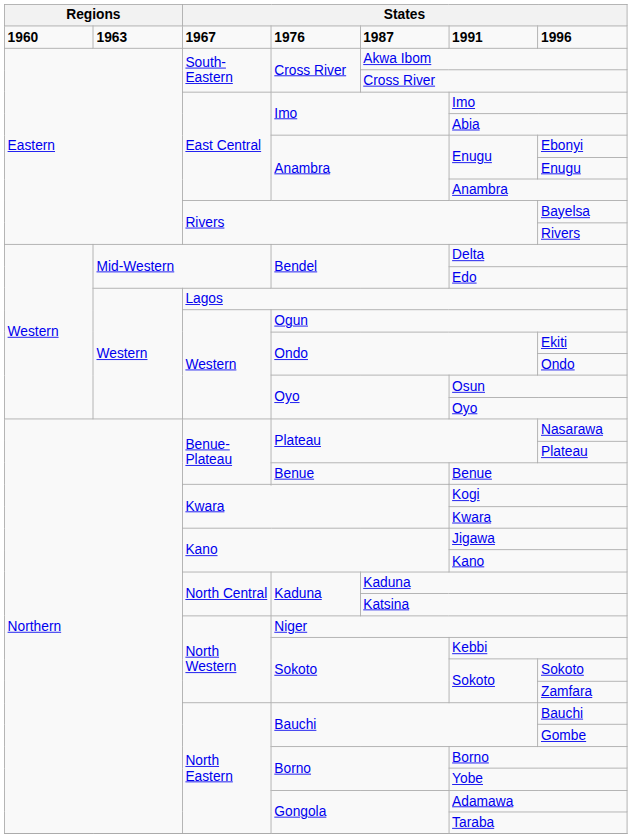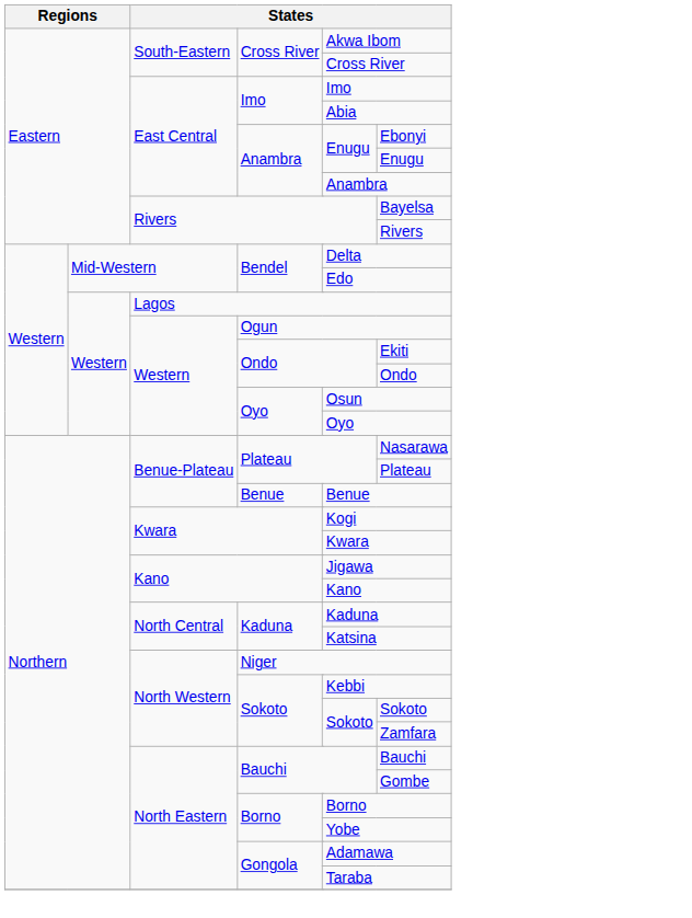- row: 1960 | 1963 | 1967 | 1976 | 1987 | 1991 | 1996
